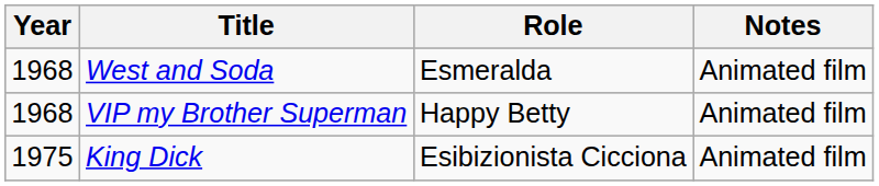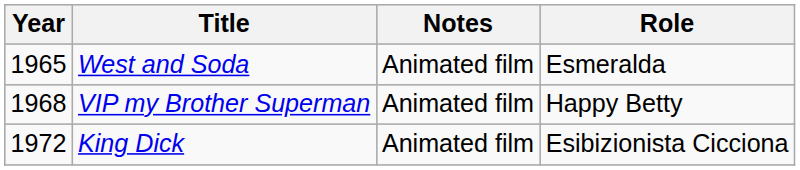columns swapped: Role <-> Notes
West and Soda | Year: 1968 -> 1965
King Dick | Year: 1975 -> 1972
